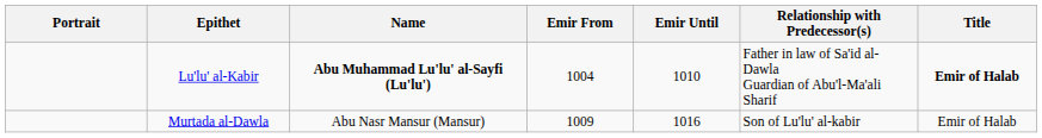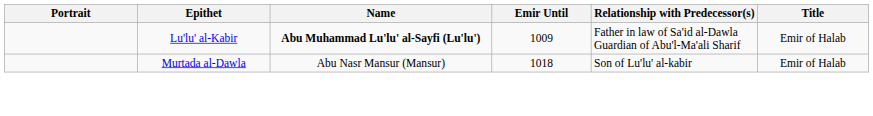- column: Emir From | 1004 | 1009
Lu'lu' al-Kabir | Emir Until: 1010 -> 1009
Lu'lu' al-Kabir | Title: bold -> normal
Murtada al-Dawla | Emir Until: 1016 -> 1018
